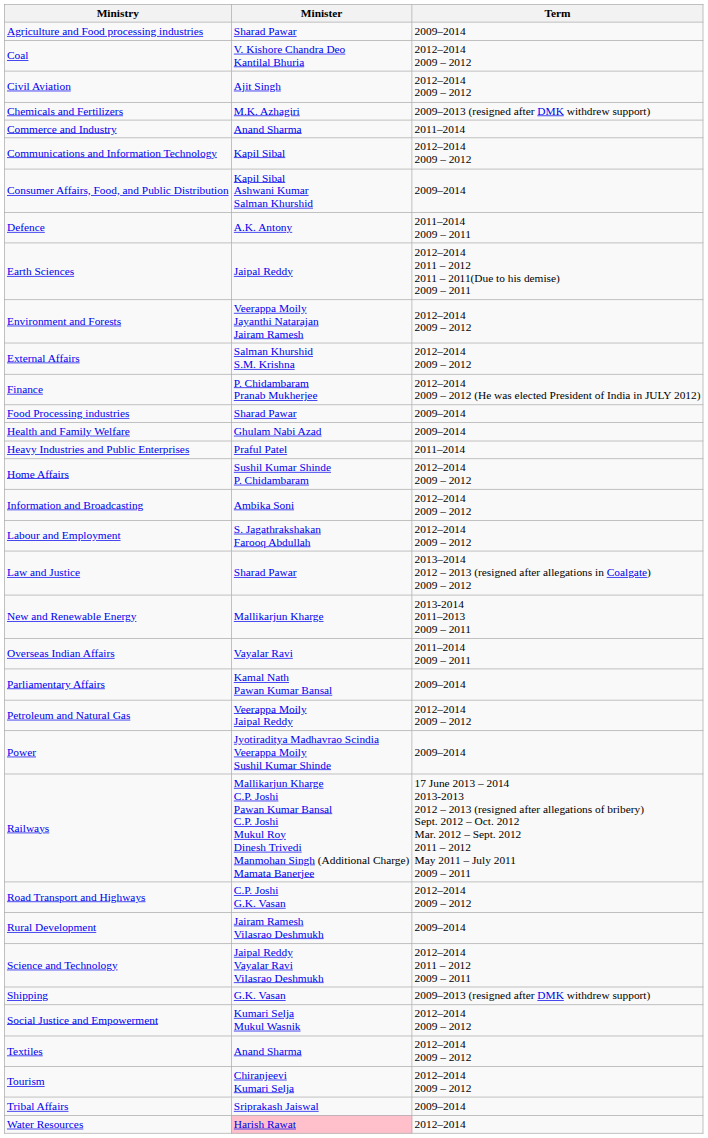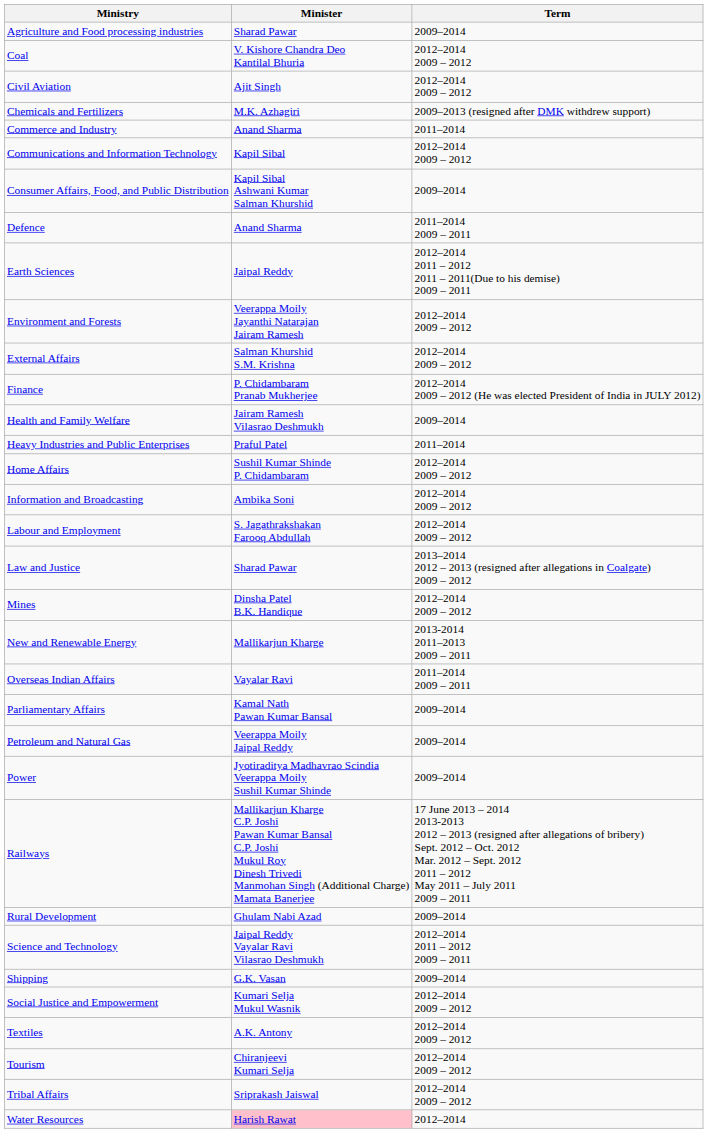Defence | Minister: A.K. Antony -> Anand Sharma
- row: Food Processing industries | Sharad Pawar | 2009–2014
Health and Family Welfare | Minister: Ghulam Nabi Azad -> Jairam Ramesh Vilasrao Deshmukh
+ row: Mines | Dinsha Patel B.K. Handique | 2012–2014 2009 – 2012
Petroleum and Natural Gas | Term: 2012–2014 2009 – 2012 -> 2009–2014
- row: Road Transport and Highways | C.P. Joshi G.K. Vasan | 2012–2014 2009 – 2012
Rural Development | Minister: Jairam Ramesh Vilasrao Deshmukh -> Ghulam Nabi Azad
Shipping | Term: 2009–2013 (resigned after DMK withdrew support) -> 2009–2014
Textiles | Minister: Anand Sharma -> A.K. Antony
Tribal Affairs | Term: 2009–2014 -> 2012–2014 2009 – 2012
